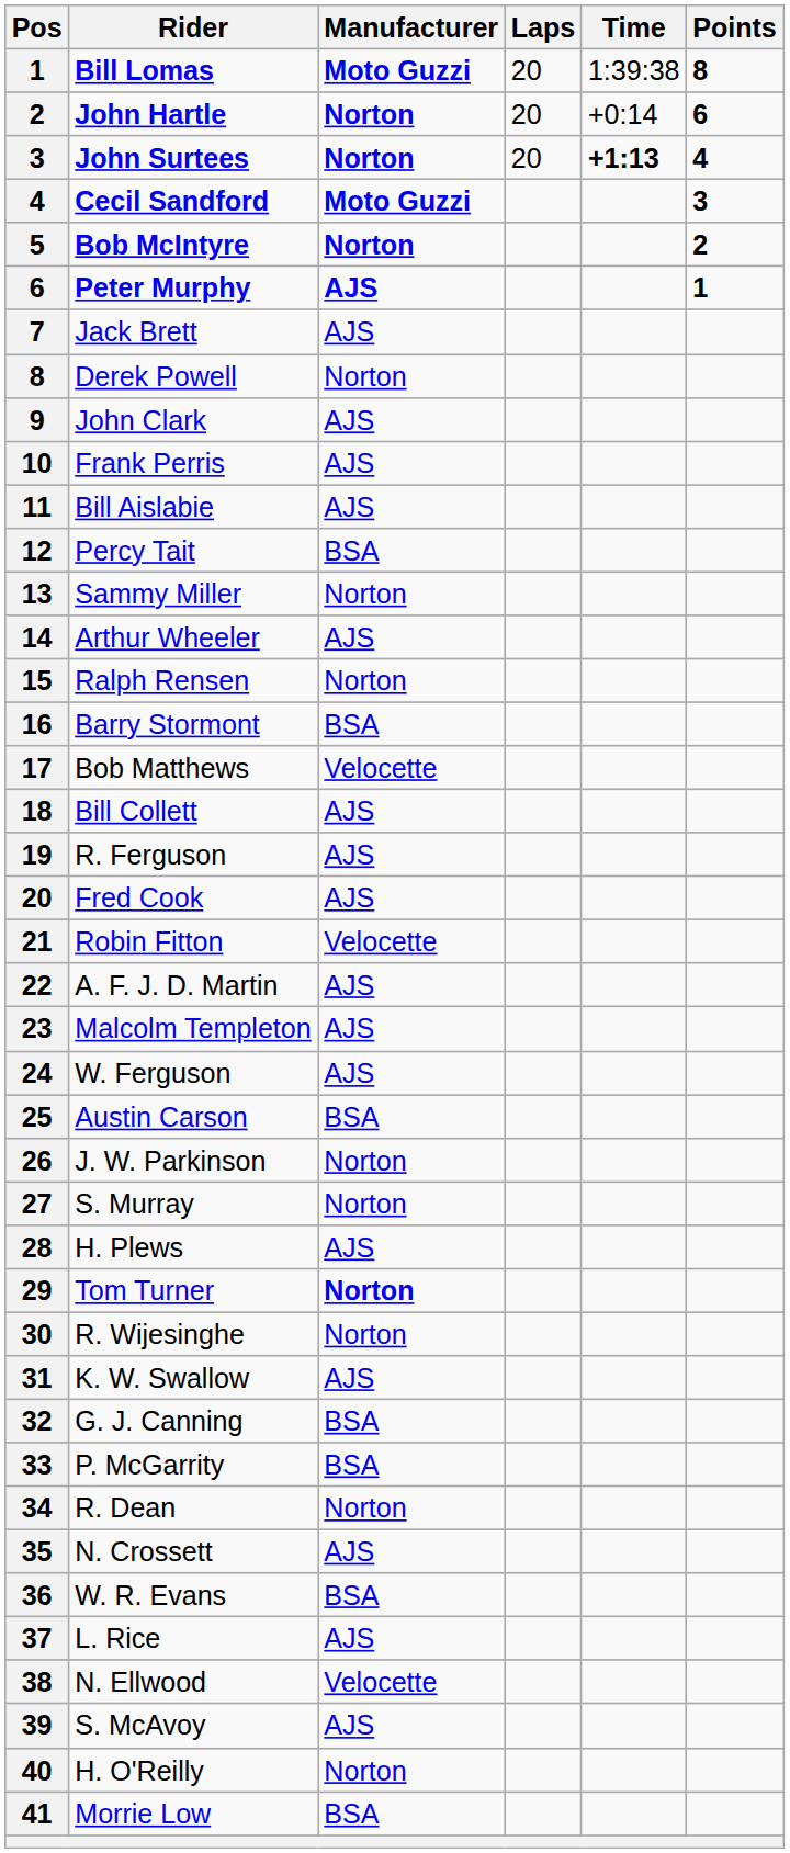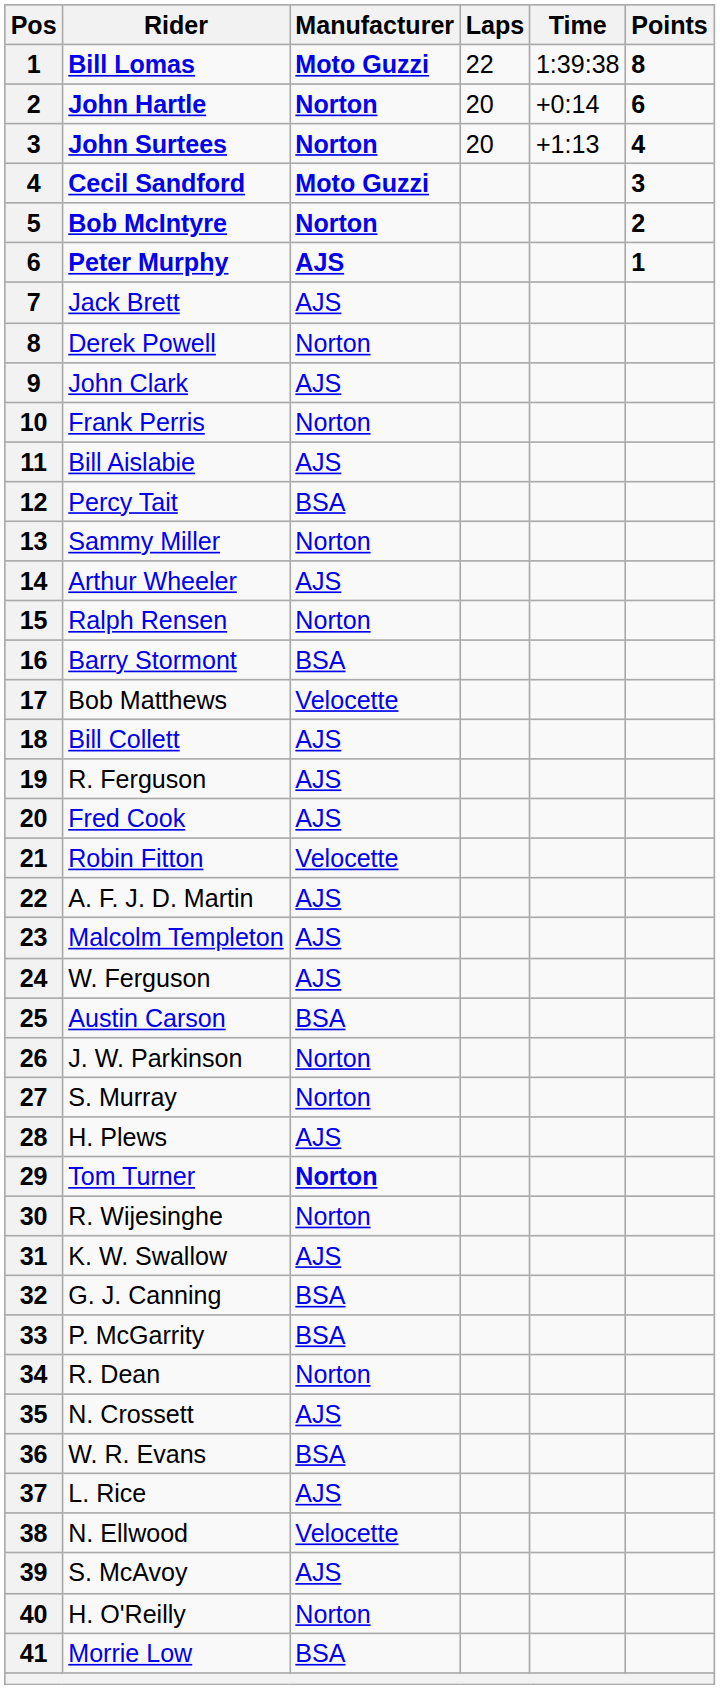Bill Lomas | Laps: 20 -> 22
John Surtees | Time: bold -> normal
Frank Perris | Manufacturer: AJS -> Norton
